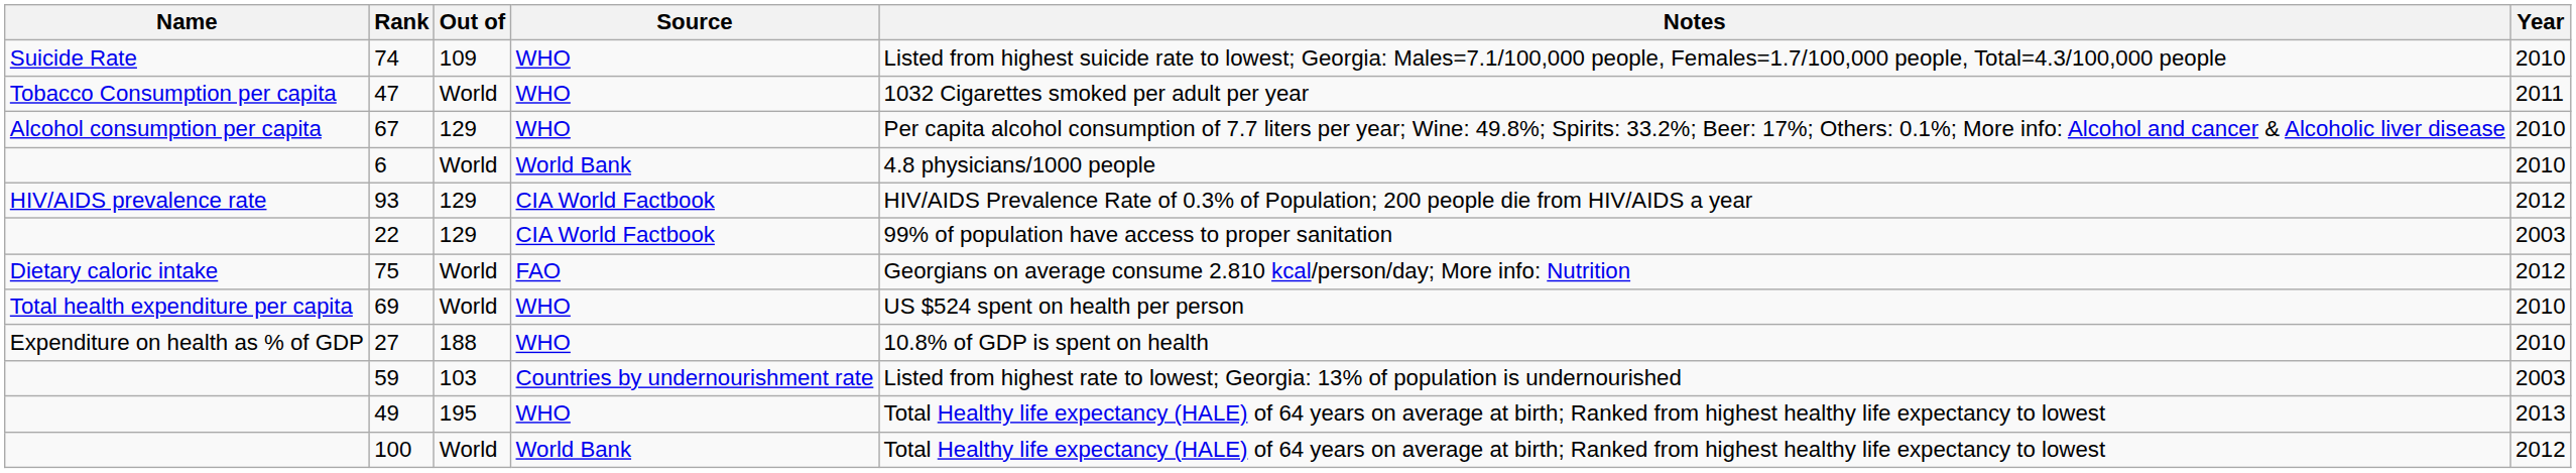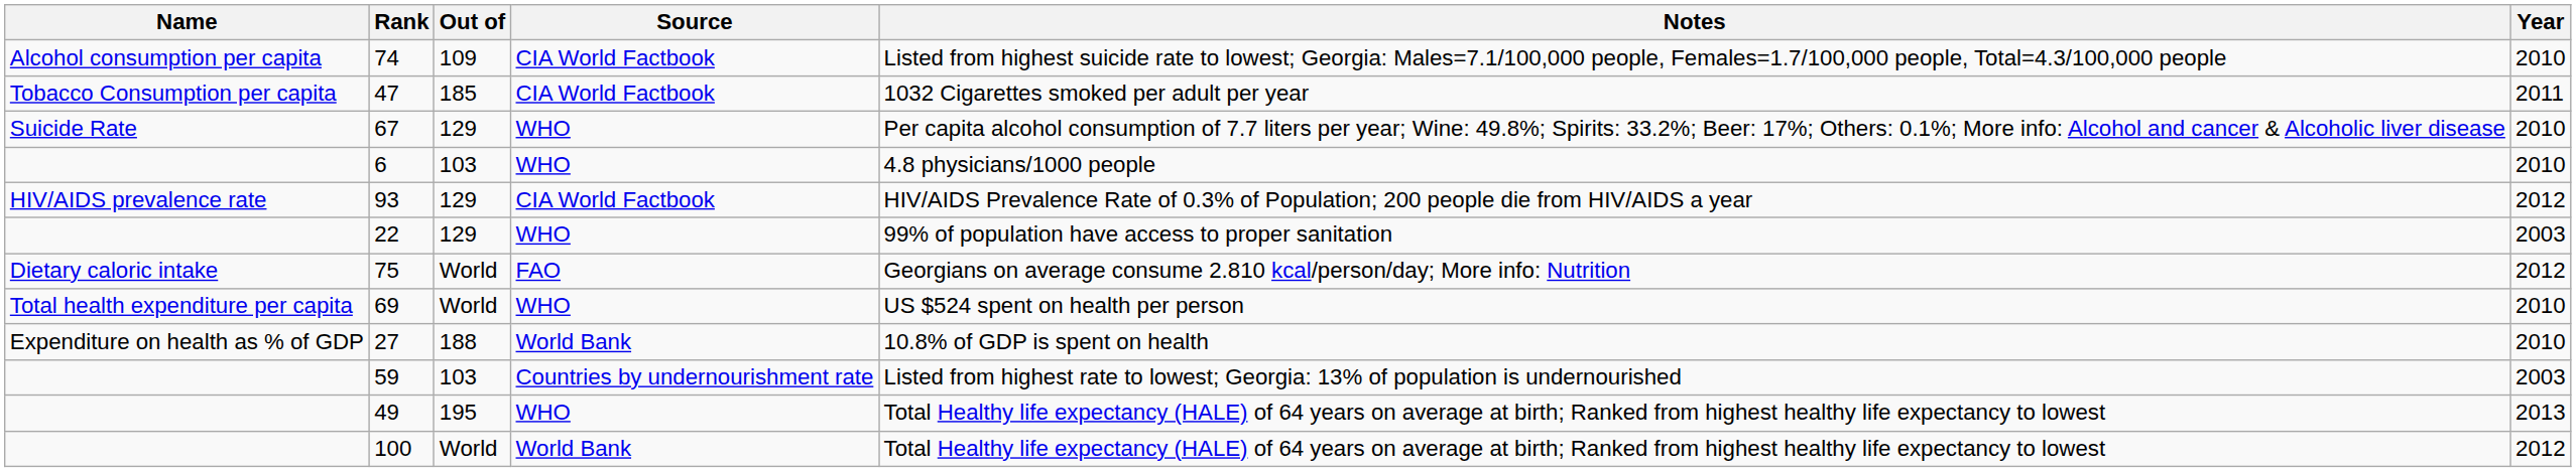74 | Name: Suicide Rate -> Alcohol consumption per capita
74 | Source: WHO -> CIA World Factbook
47 | Out of: World -> 185
47 | Source: WHO -> CIA World Factbook
67 | Name: Alcohol consumption per capita -> Suicide Rate
6 | Out of: World -> 103
6 | Source: World Bank -> WHO
22 | Source: CIA World Factbook -> WHO
27 | Source: WHO -> World Bank
